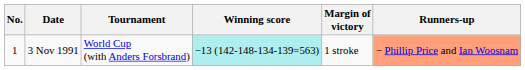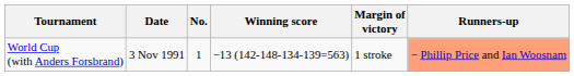columns swapped: No. <-> Tournament
3 Nov 1991 | Winning score: paleturquoise background -> no background
